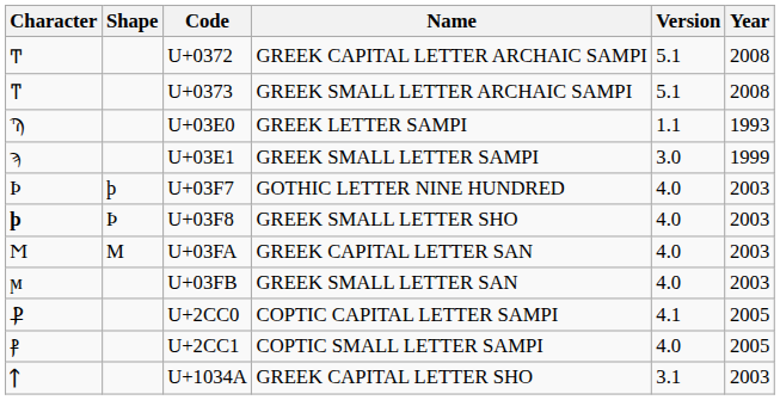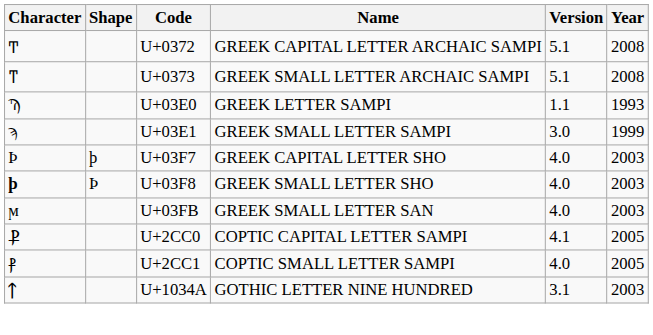U+03F7 | Name: GOTHIC LETTER NINE HUNDRED -> GREEK CAPITAL LETTER SHO
- row: Ϻ | M | U+03FA | GREEK CAPITAL LETTER SAN | 4.0 | 2003
U+1034A | Name: GREEK CAPITAL LETTER SHO -> GOTHIC LETTER NINE HUNDRED
